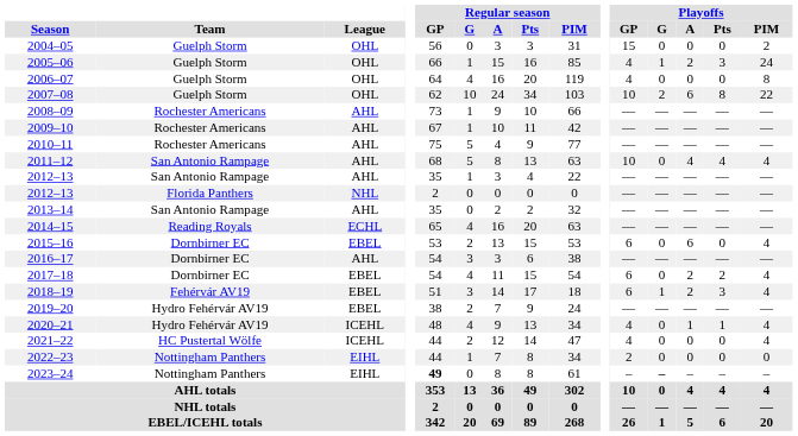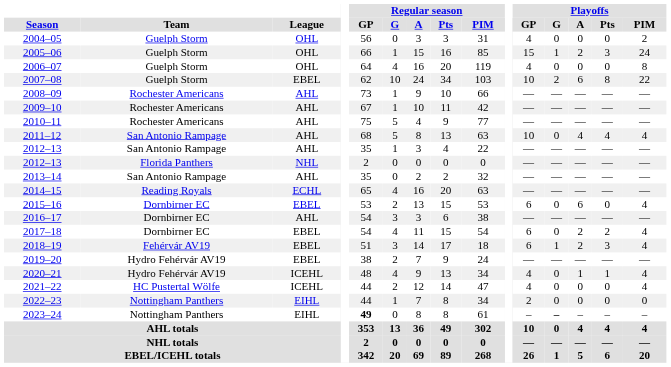2004–05 | Playoffs / GP: 15 -> 4
2005–06 | Playoffs / GP: 4 -> 15
2007–08 | League: OHL -> EBEL
